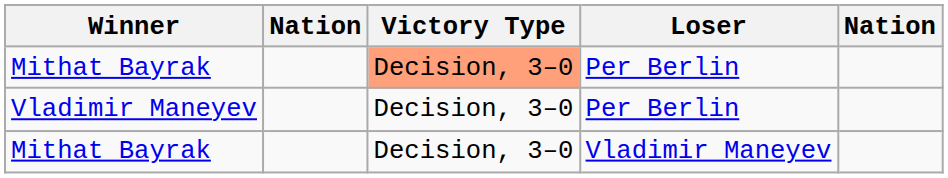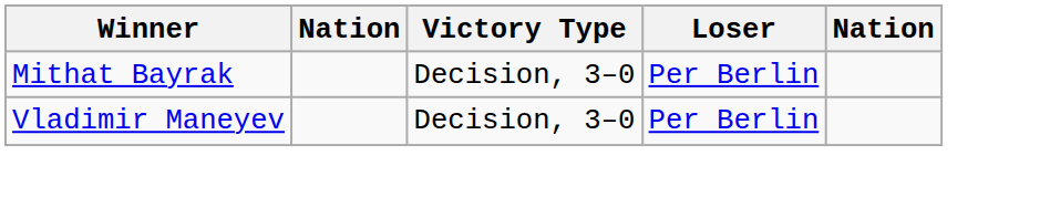Mithat Bayrak / Per Berlin | Victory Type: lightsalmon background -> no background
- row: Mithat Bayrak | Decision, 3–0 | Vladimir Maneyev
